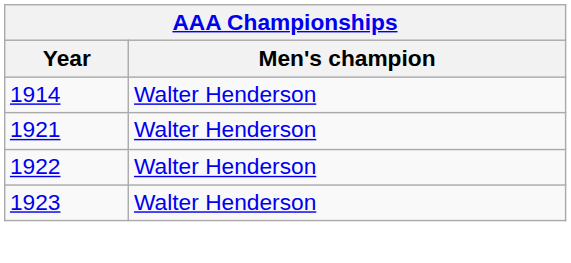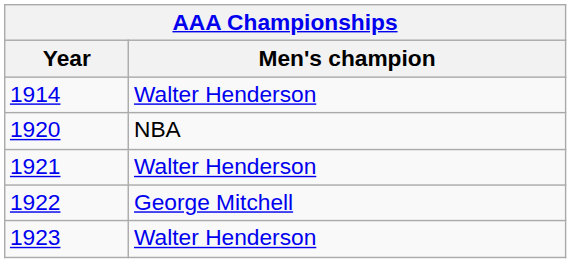+ row: 1920 | NBA
1922 | Men's champion: Walter Henderson -> George Mitchell
